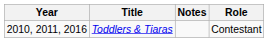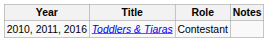columns swapped: Role <-> Notes
